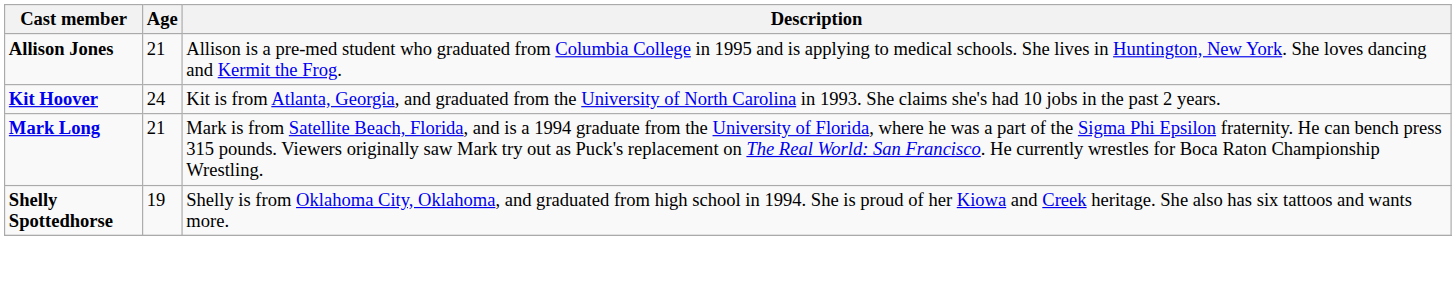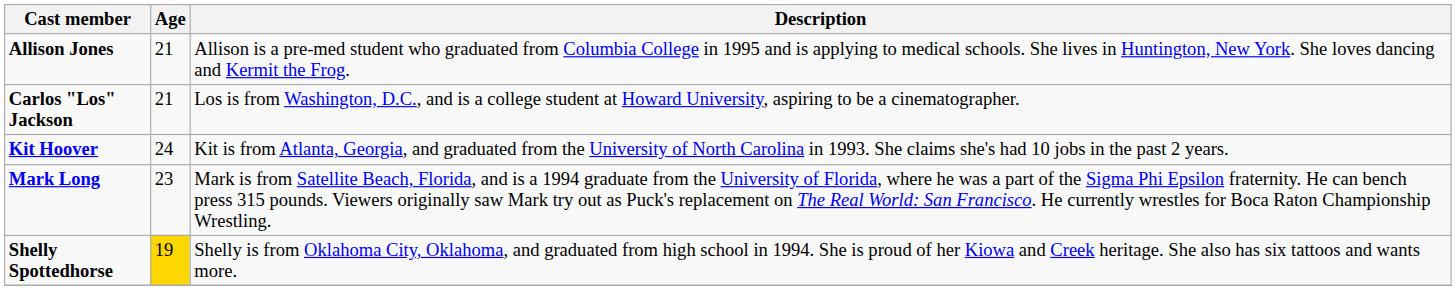+ row: Carlos "Los" Jackson | 21 | Los is from Washington, D.C., and is a college student at Howard University, aspiring to be a cinematographer.
Mark Long | Age: 21 -> 23
Shelly Spottedhorse | Age: no background -> gold background
